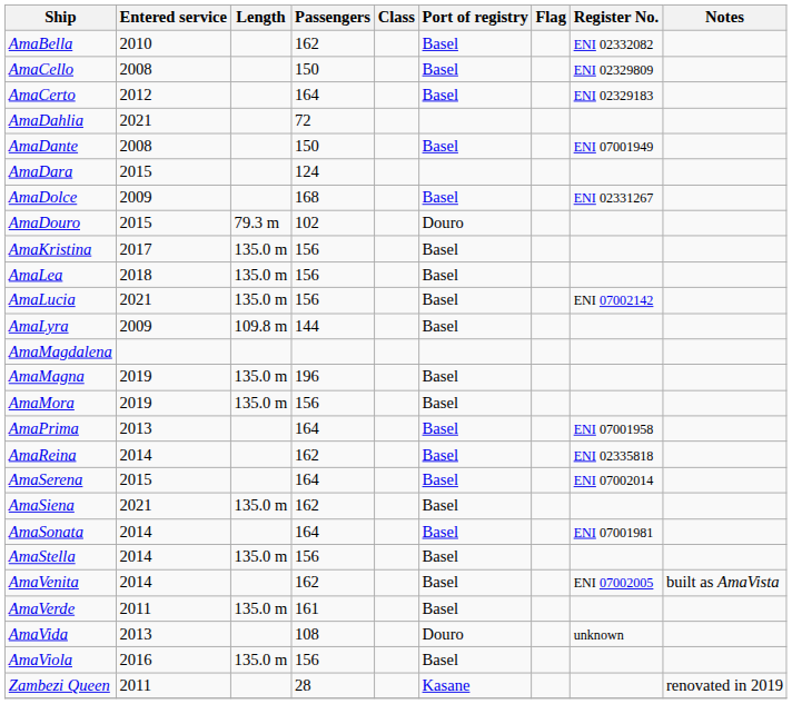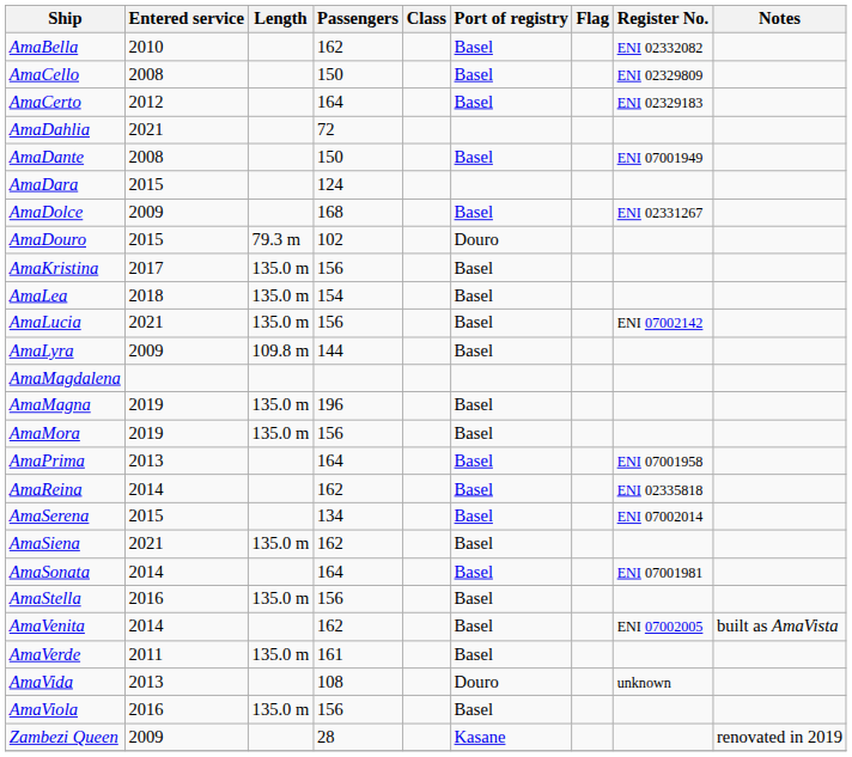AmaLea | Passengers: 156 -> 154
AmaSerena | Passengers: 164 -> 134
AmaStella | Entered service: 2014 -> 2016
Zambezi Queen | Entered service: 2011 -> 2009
